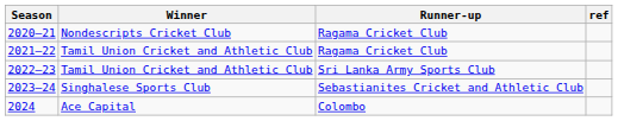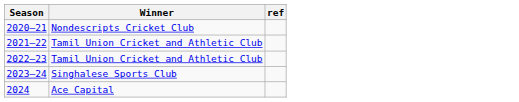- column: Runner-up | Ragama Cricket Club | Ragama Cricket Club | Sri Lanka Army Sports Club | Sebastianites Cricket and Athletic Club | Colombo
